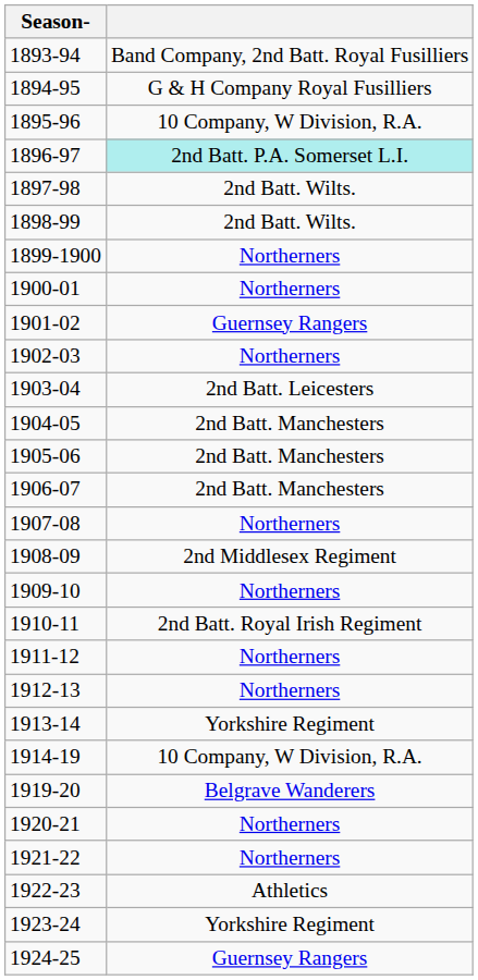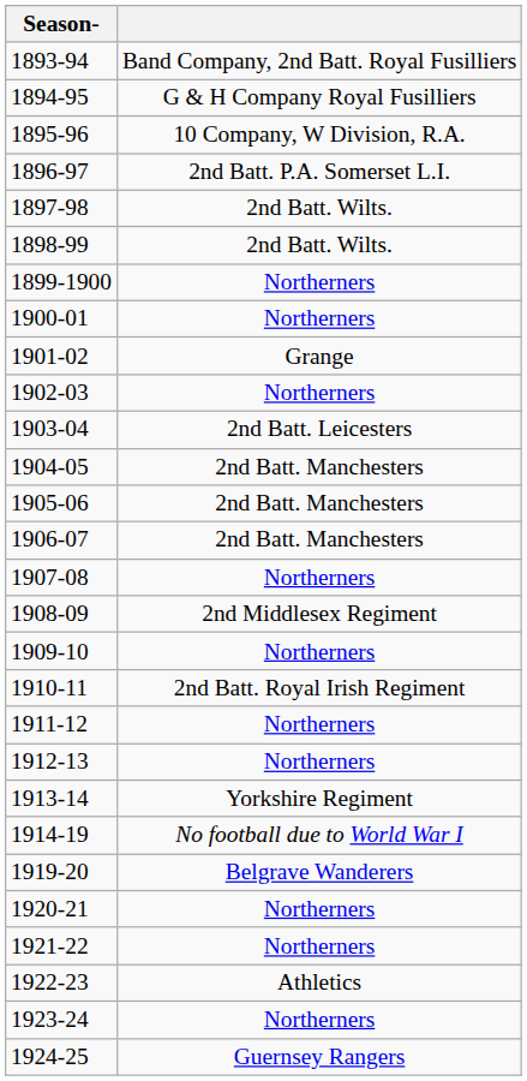1896-97 | column 2: paleturquoise background -> no background
1901-02 | column 2: Guernsey Rangers -> Grange
1914-19 | column 2: 10 Company, W Division, R.A. -> No football due to World War I
1923-24 | column 2: Yorkshire Regiment -> Northerners
